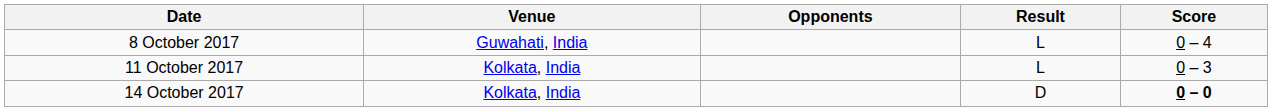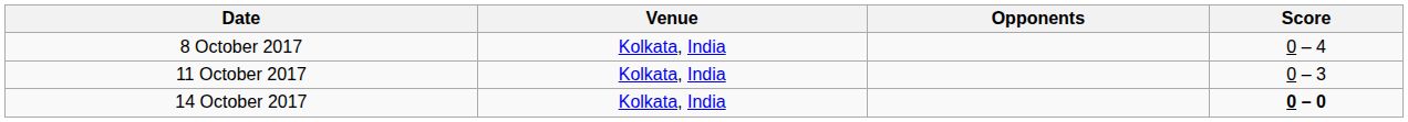- column: Result | L | L | D
8 October 2017 | Venue: Guwahati, India -> Kolkata, India
